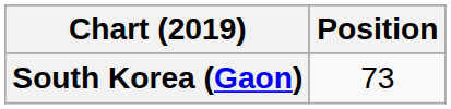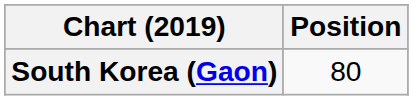South Korea (Gaon) | Position: 73 -> 80
